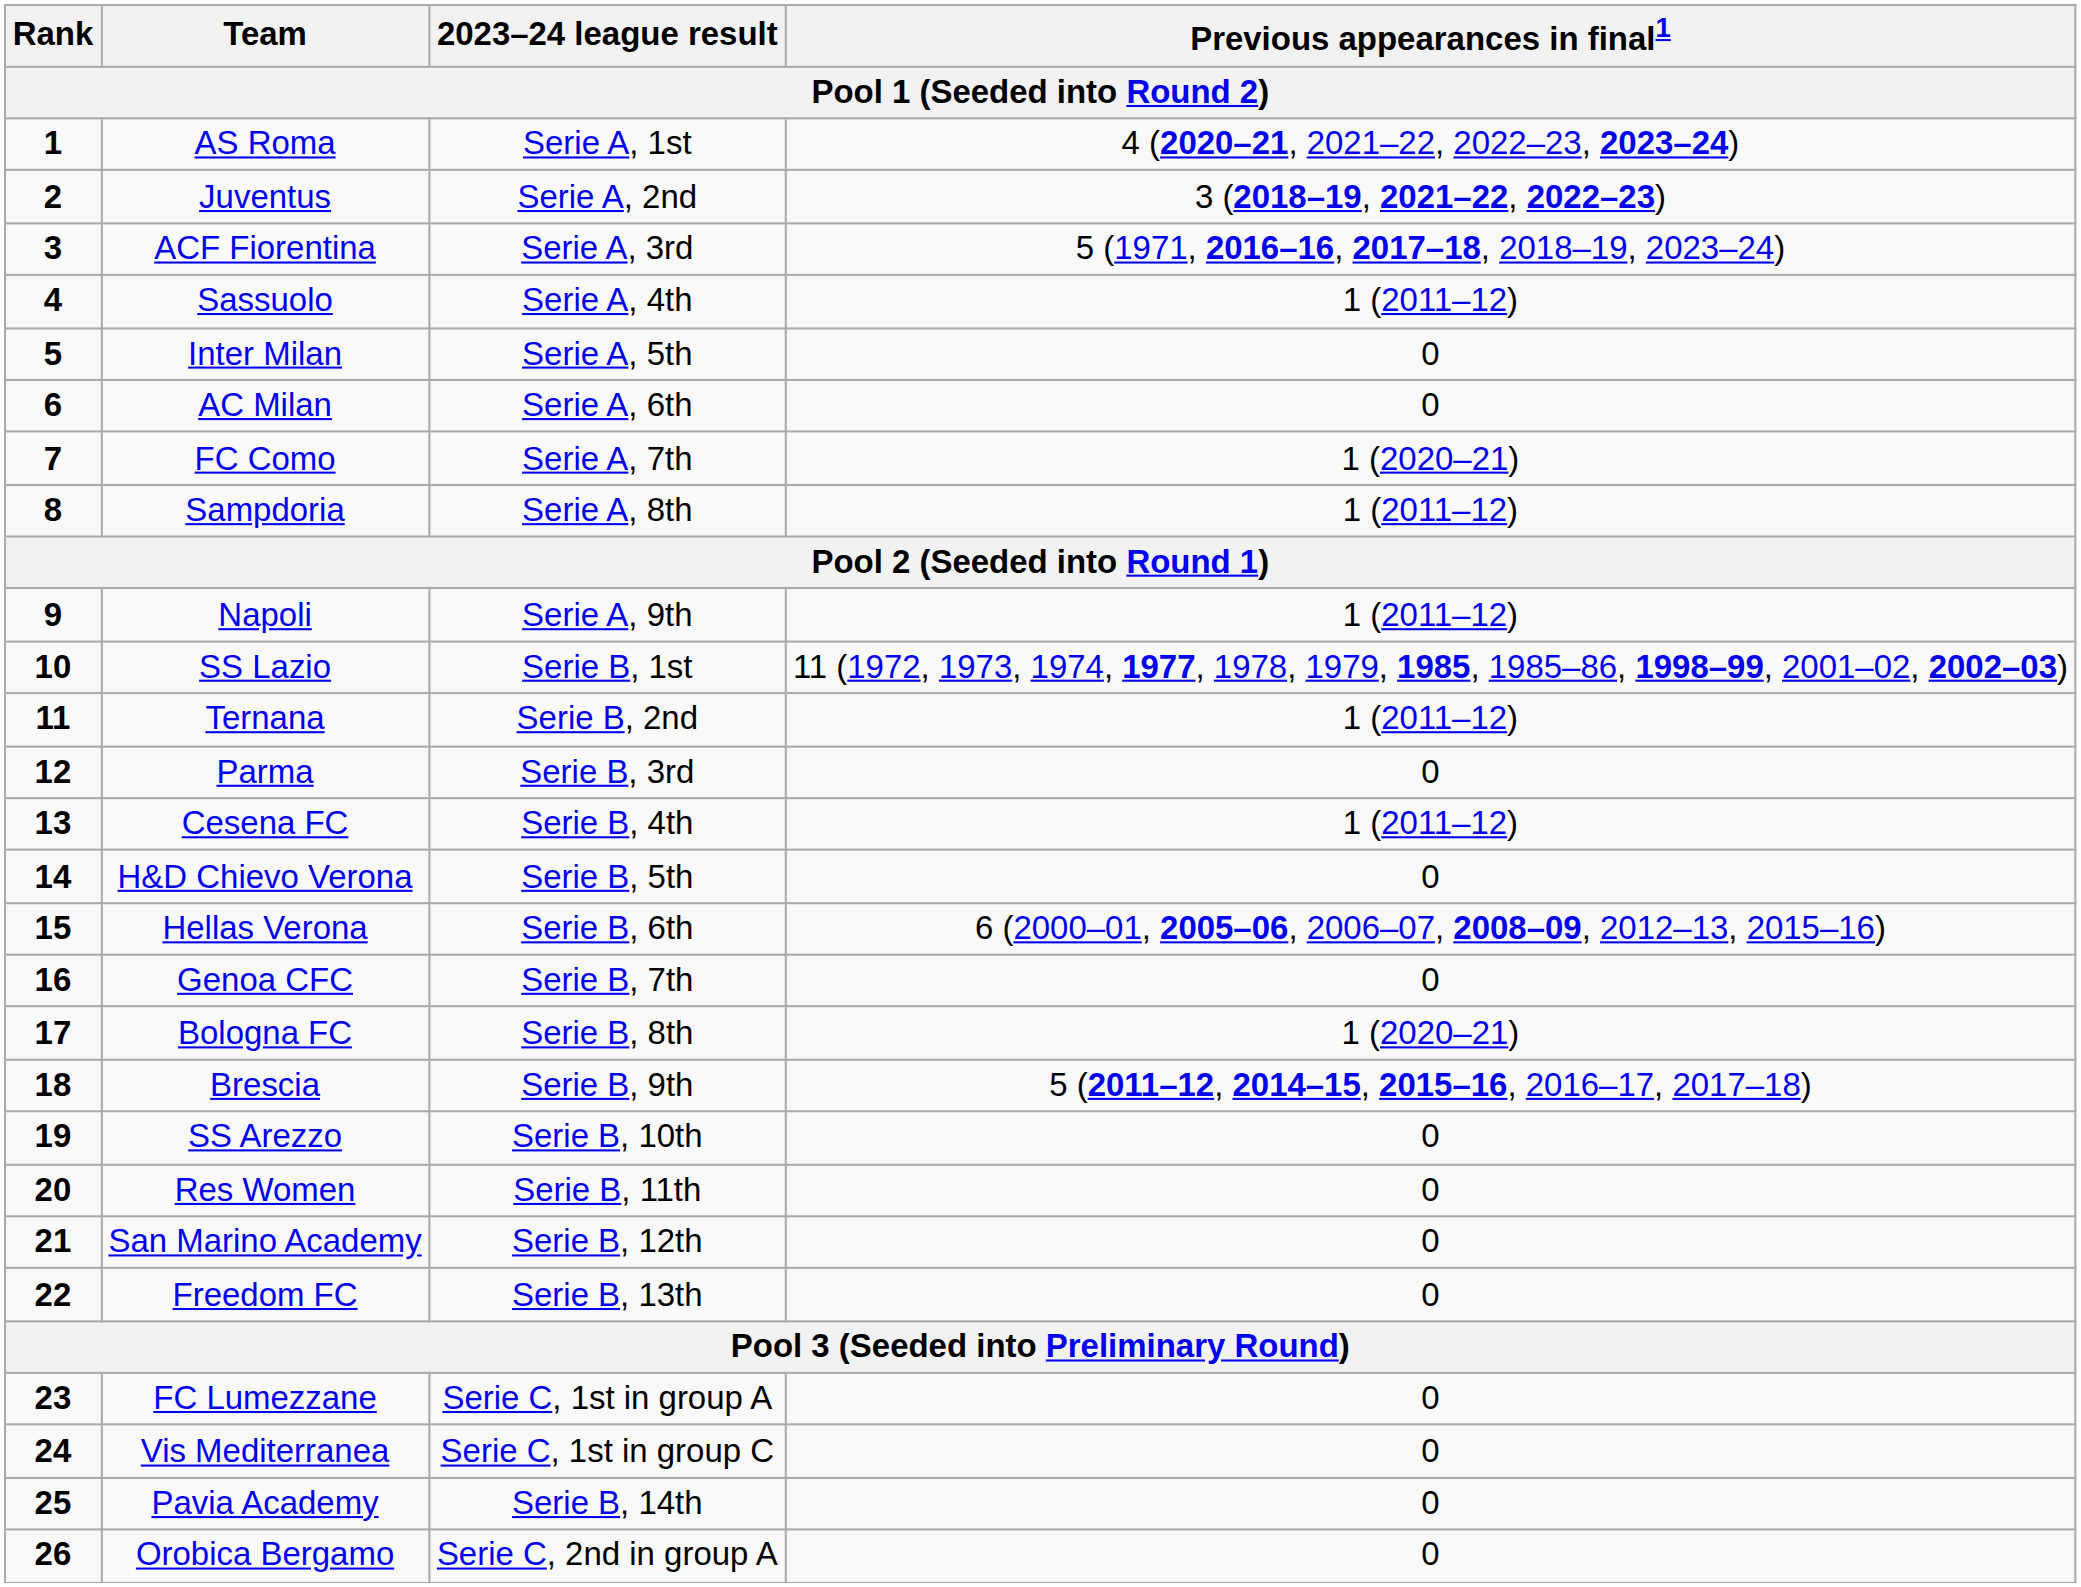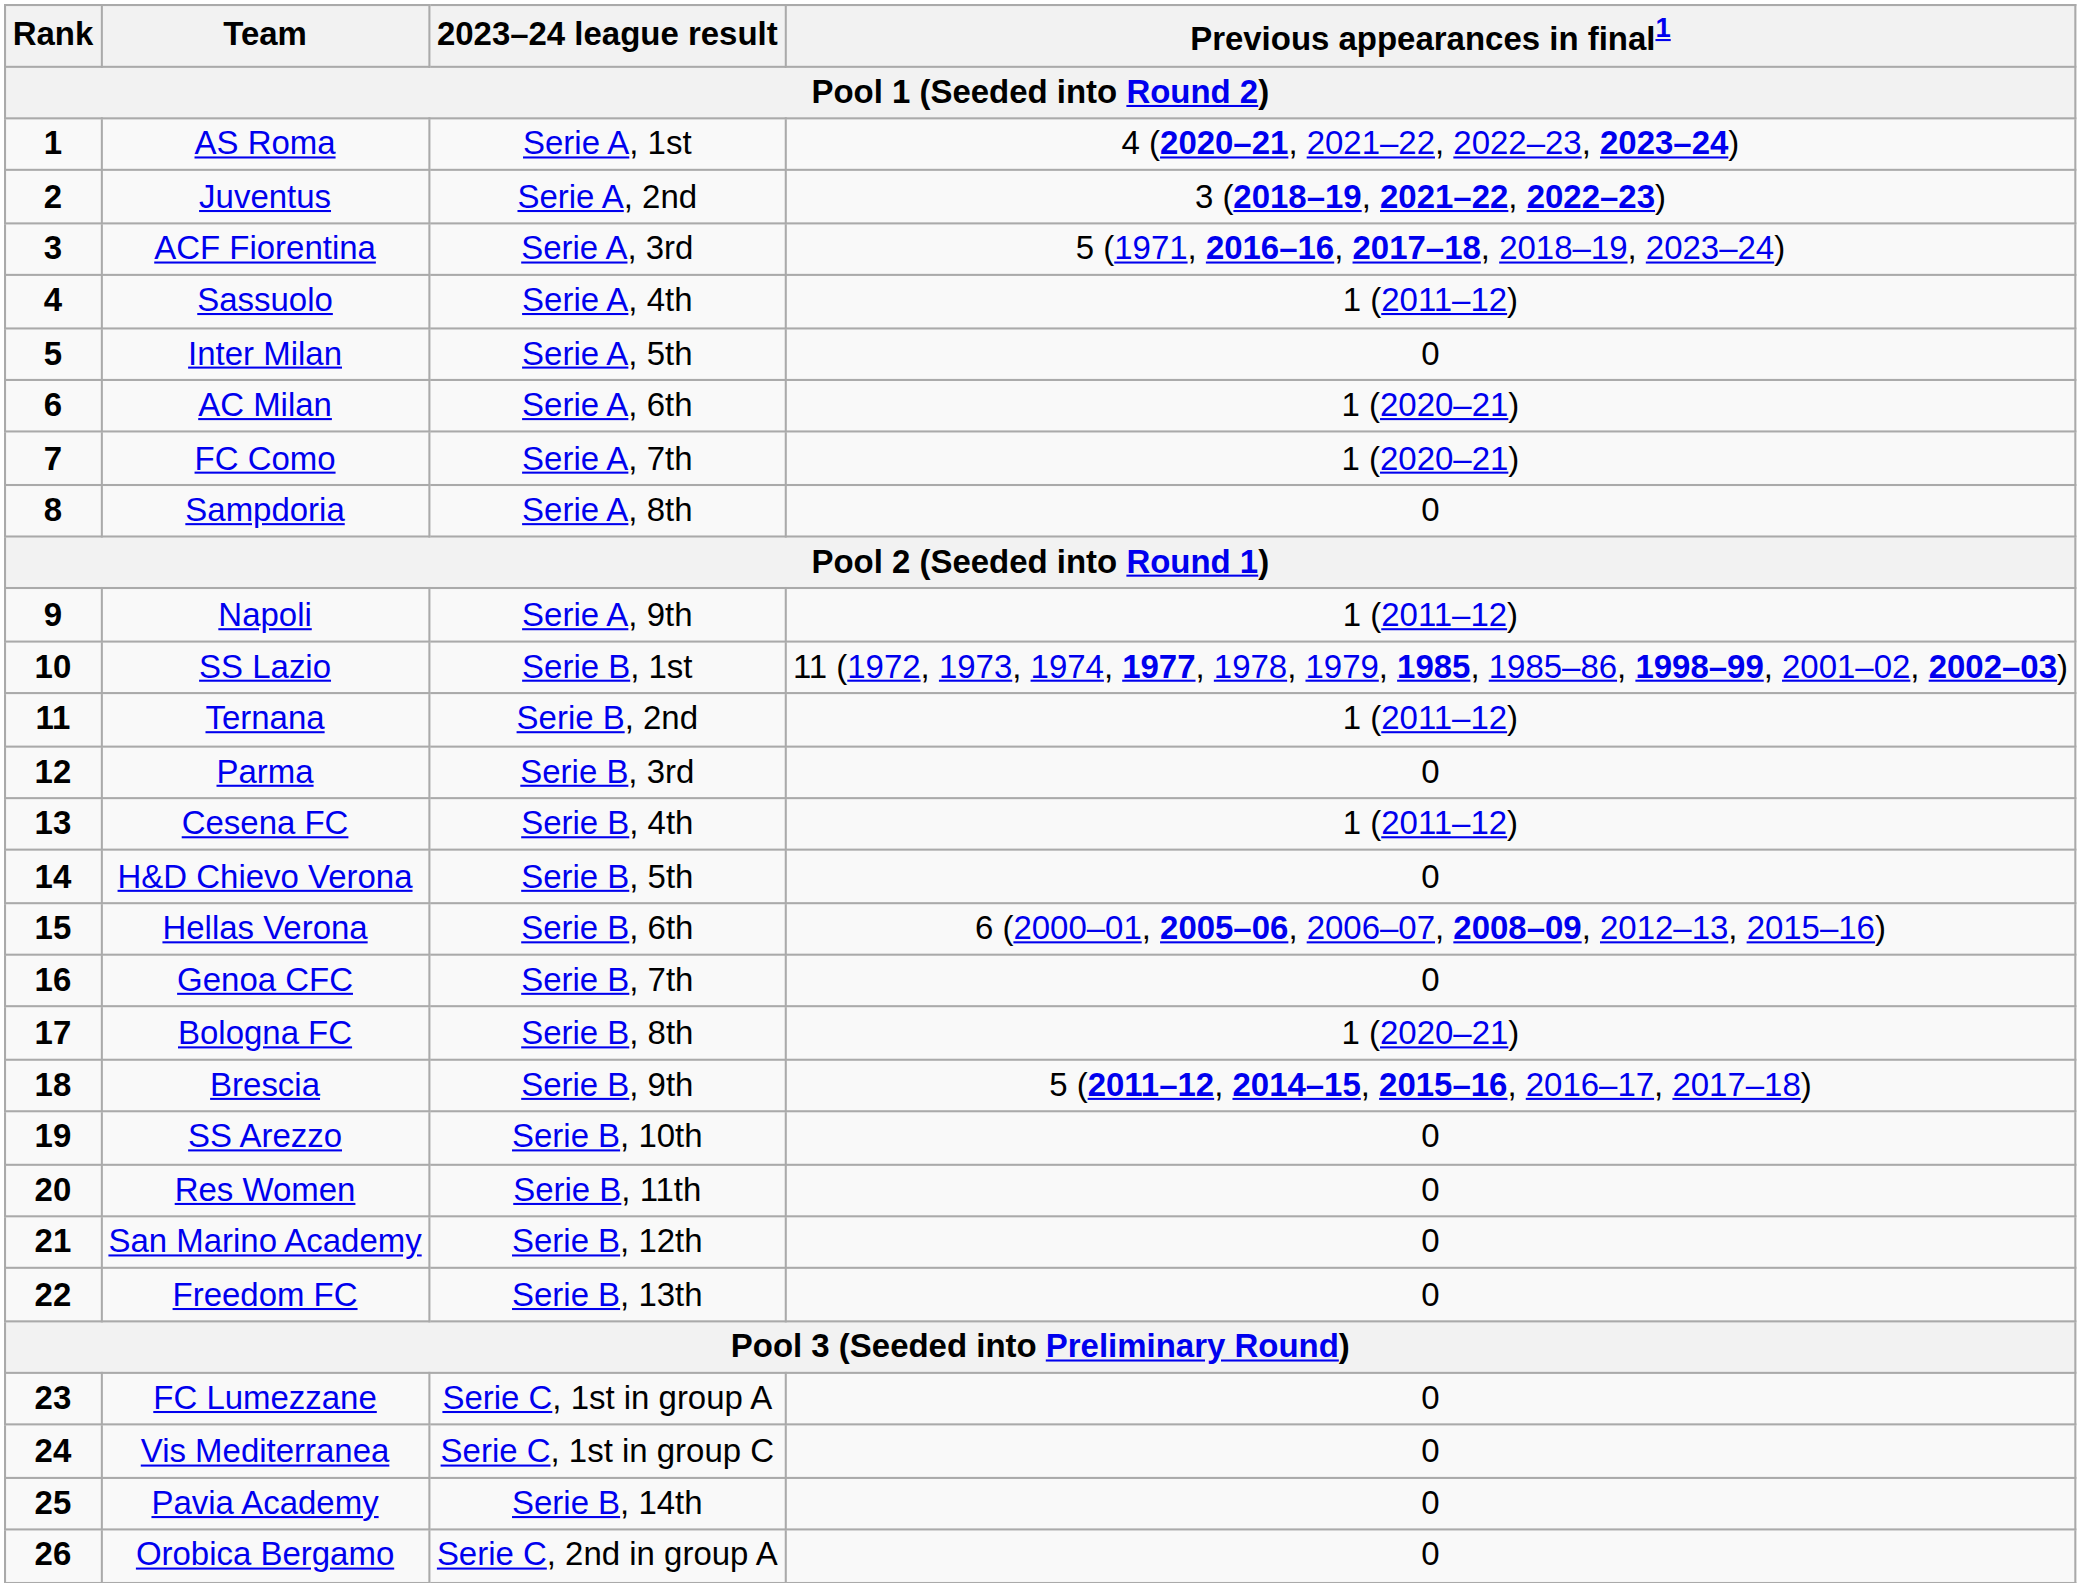AC Milan | Previous appearances in final1: 0 -> 1 (2020–21)
Sampdoria | Previous appearances in final1: 1 (2011–12) -> 0
